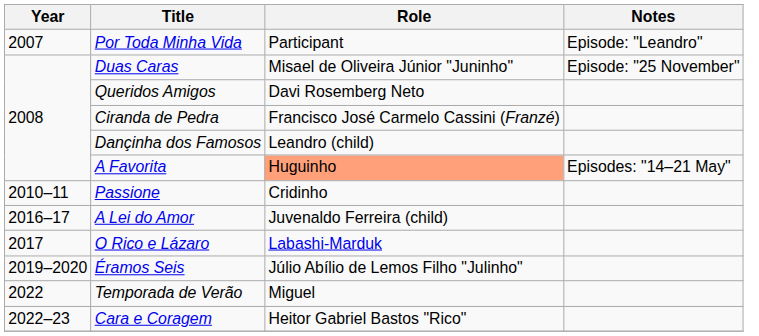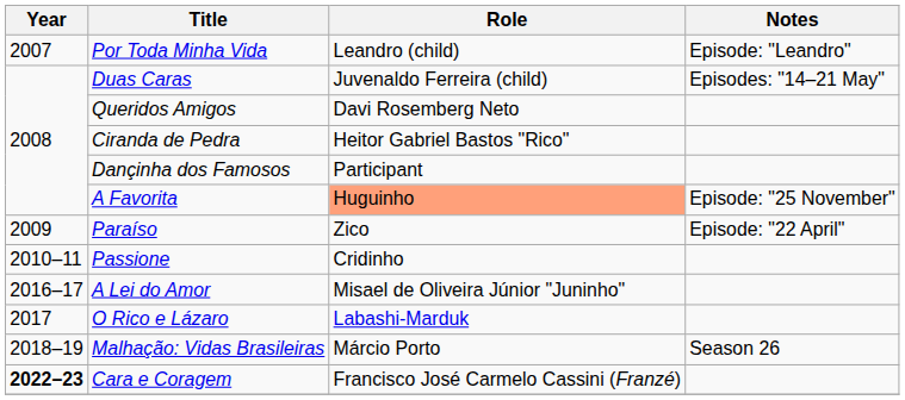Por Toda Minha Vida | Role: Participant -> Leandro (child)
Duas Caras | Role: Misael de Oliveira Júnior "Juninho" -> Juvenaldo Ferreira (child)
Duas Caras | Notes: Episode: "25 November" -> Episodes: "14–21 May"
Ciranda de Pedra | Role: Francisco José Carmelo Cassini (Franzé) -> Heitor Gabriel Bastos "Rico"
Dançinha dos Famosos | Role: Leandro (child) -> Participant
A Favorita | Notes: Episodes: "14–21 May" -> Episode: "25 November"
+ row: 2009 | Paraíso | Zico | Episode: "22 April"
A Lei do Amor | Role: Juvenaldo Ferreira (child) -> Misael de Oliveira Júnior "Juninho"
+ row: 2018–19 | Malhação: Vidas Brasileiras | Márcio Porto | Season 26
- row: 2019–2020 | Éramos Seis | Júlio Abílio de Lemos Filho "Julinho"
- row: 2022 | Temporada de Verão | Miguel
Cara e Coragem | Year: normal -> bold
Cara e Coragem | Role: Heitor Gabriel Bastos "Rico" -> Francisco José Carmelo Cassini (Franzé)
